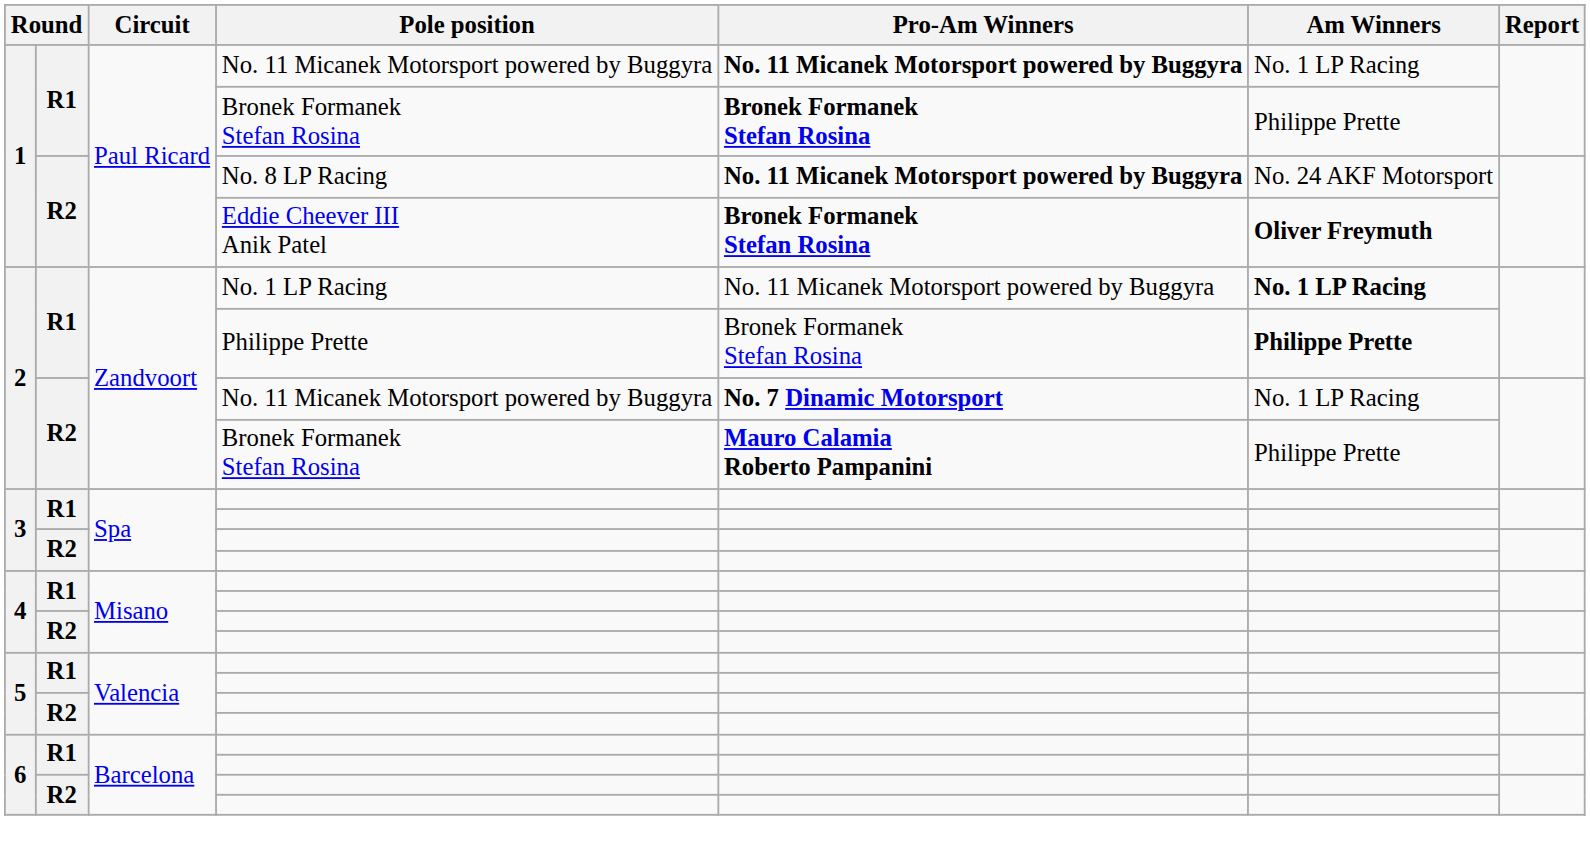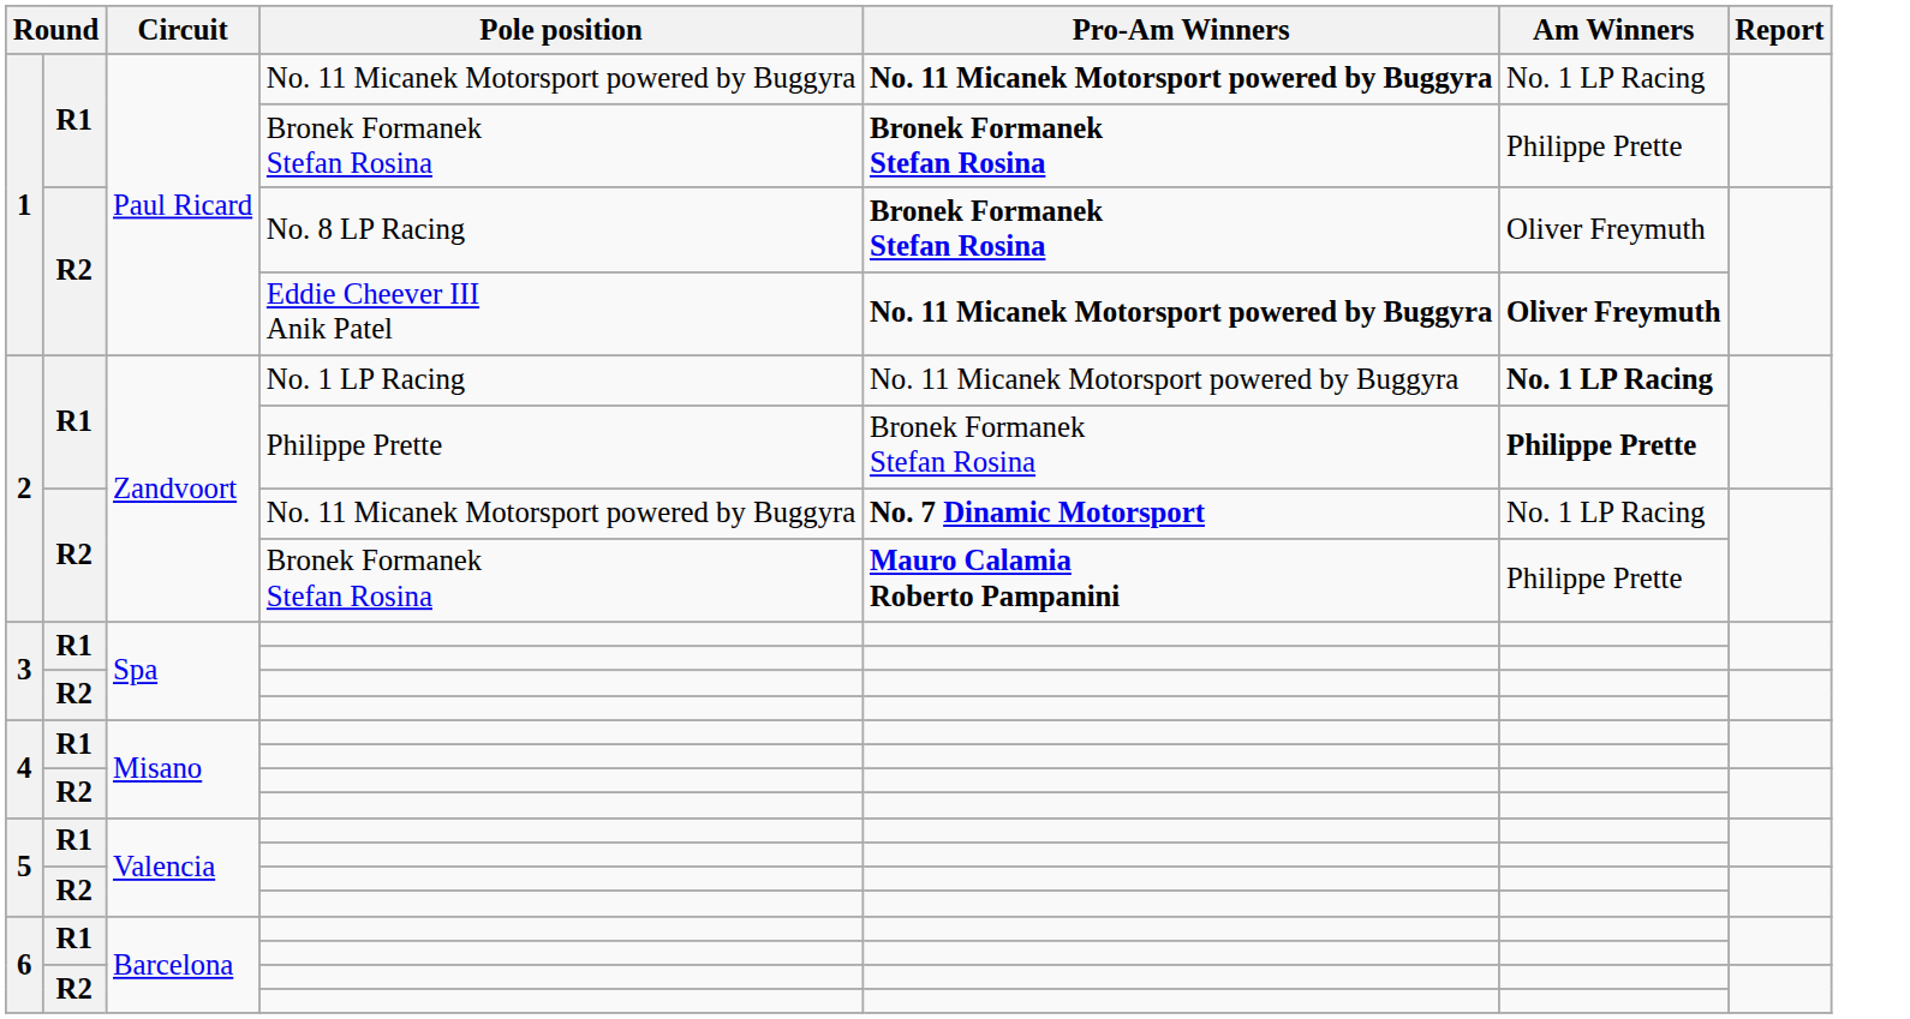No. 8 LP Racing | Pro-Am Winners: No. 11 Micanek Motorsport powered by Buggyra -> Bronek Formanek Stefan Rosina
No. 8 LP Racing | Am Winners: No. 24 AKF Motorsport -> Oliver Freymuth
Eddie Cheever III Anik Patel | Pro-Am Winners: Bronek Formanek Stefan Rosina -> No. 11 Micanek Motorsport powered by Buggyra
